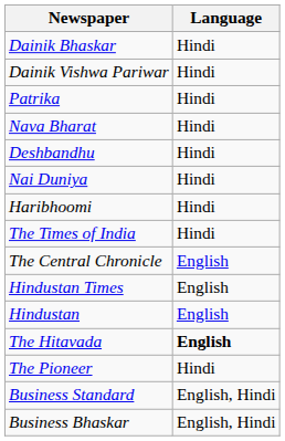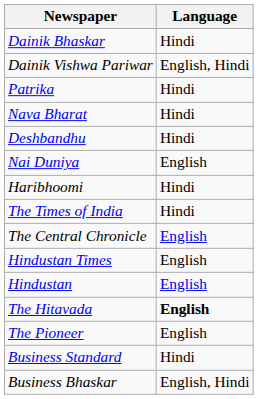Dainik Vishwa Pariwar | Language: Hindi -> English, Hindi
Nai Duniya | Language: Hindi -> English
The Pioneer | Language: Hindi -> English
Business Standard | Language: English, Hindi -> Hindi
